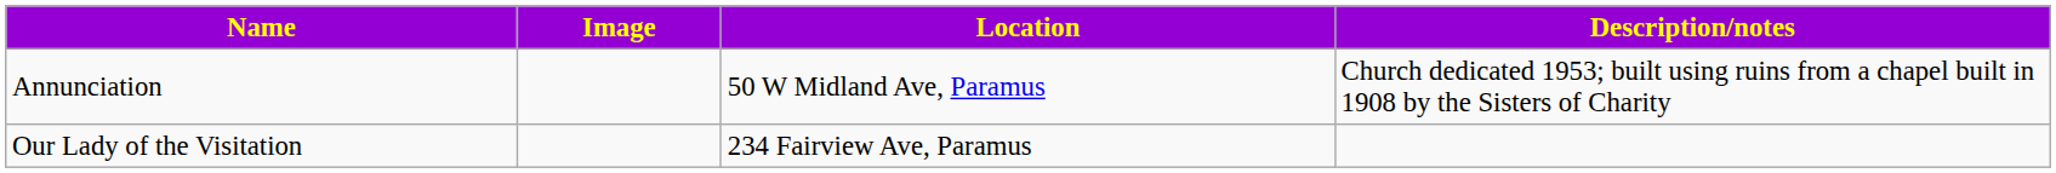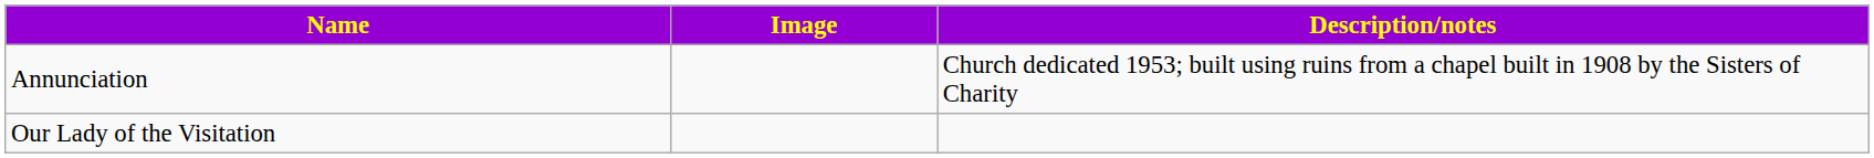- column: Location | 50 W Midland Ave, Paramus | 234 Fairview Ave, Paramus
